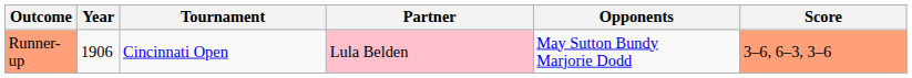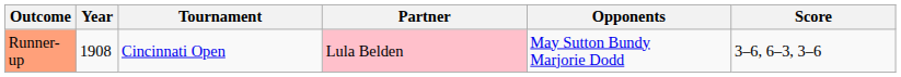Runner-up | Year: 1906 -> 1908
Runner-up | Score: lightsalmon background -> no background
